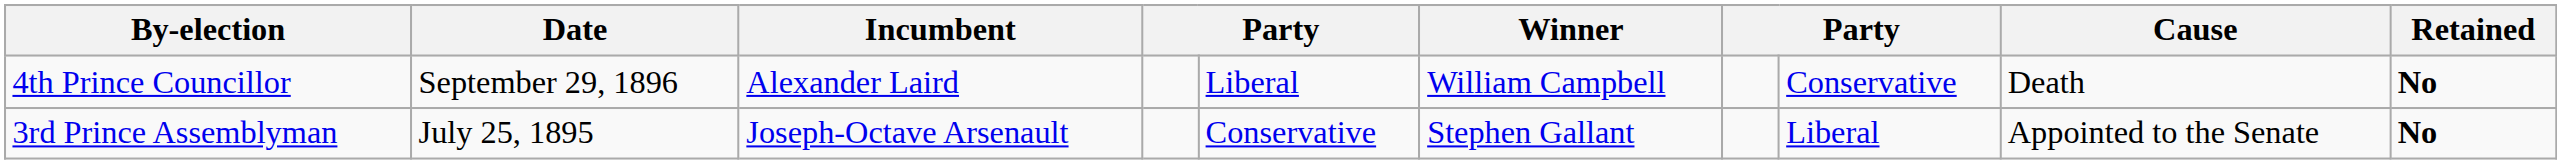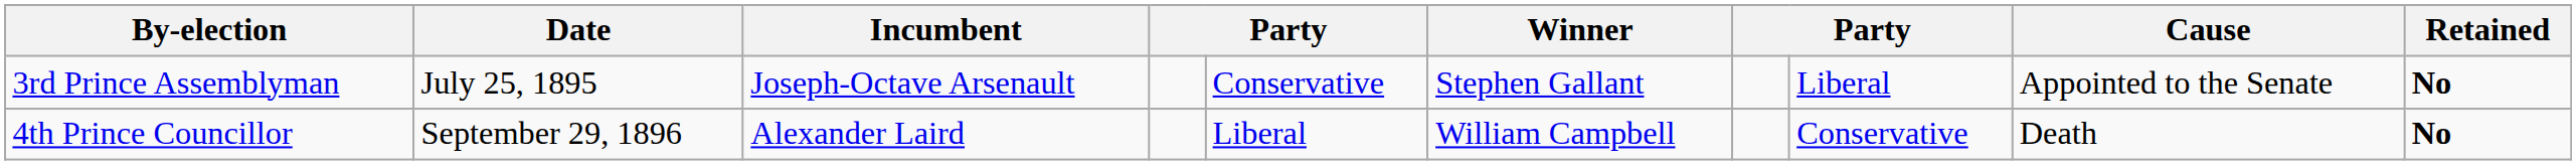rows swapped: 4th Prince Councillor <-> 3rd Prince Assemblyman
